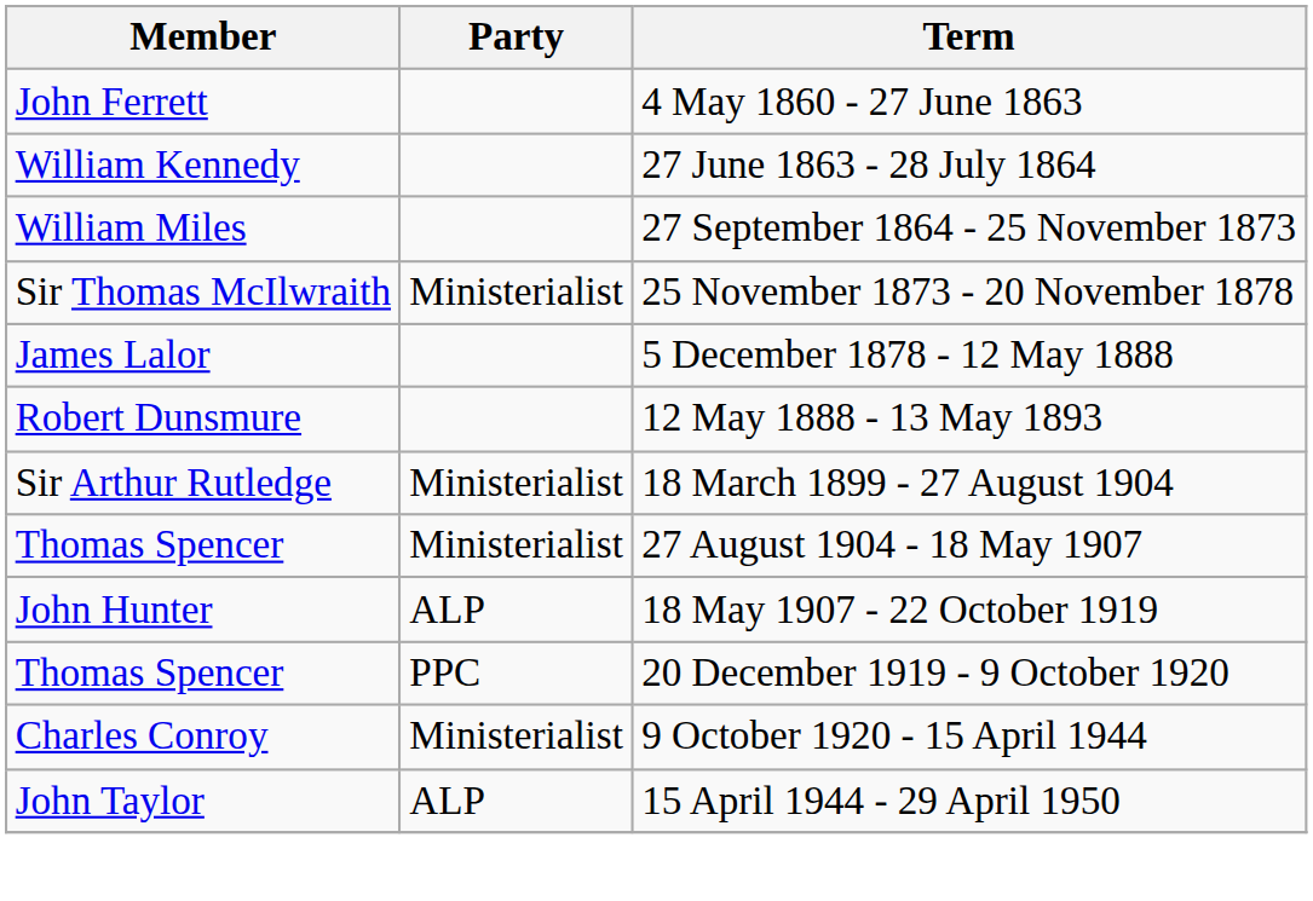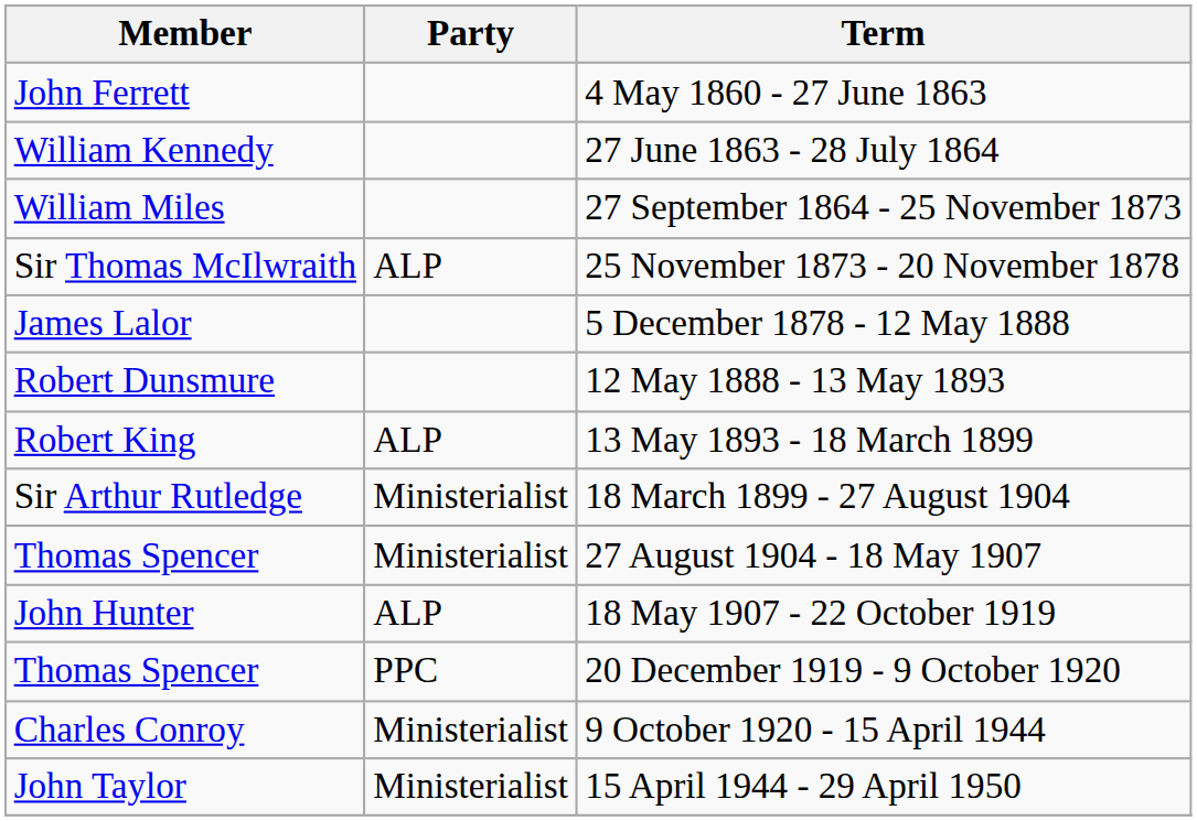25 November 1873 - 20 November 1878 | Party: Ministerialist -> ALP
+ row: Robert King | ALP | 13 May 1893 - 18 March 1899
15 April 1944 - 29 April 1950 | Party: ALP -> Ministerialist
